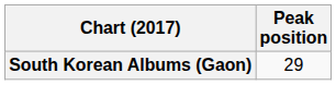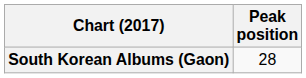South Korean Albums (Gaon) | Peak position: 29 -> 28
